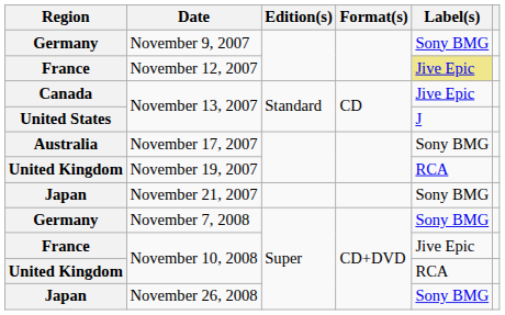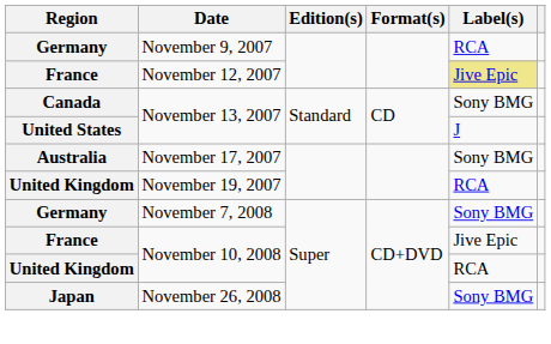November 9, 2007 | Label(s): Sony BMG -> RCA
Canada / November 13, 2007 | Label(s): Jive Epic -> Sony BMG
- row: Japan | November 21, 2007 | Sony BMG
